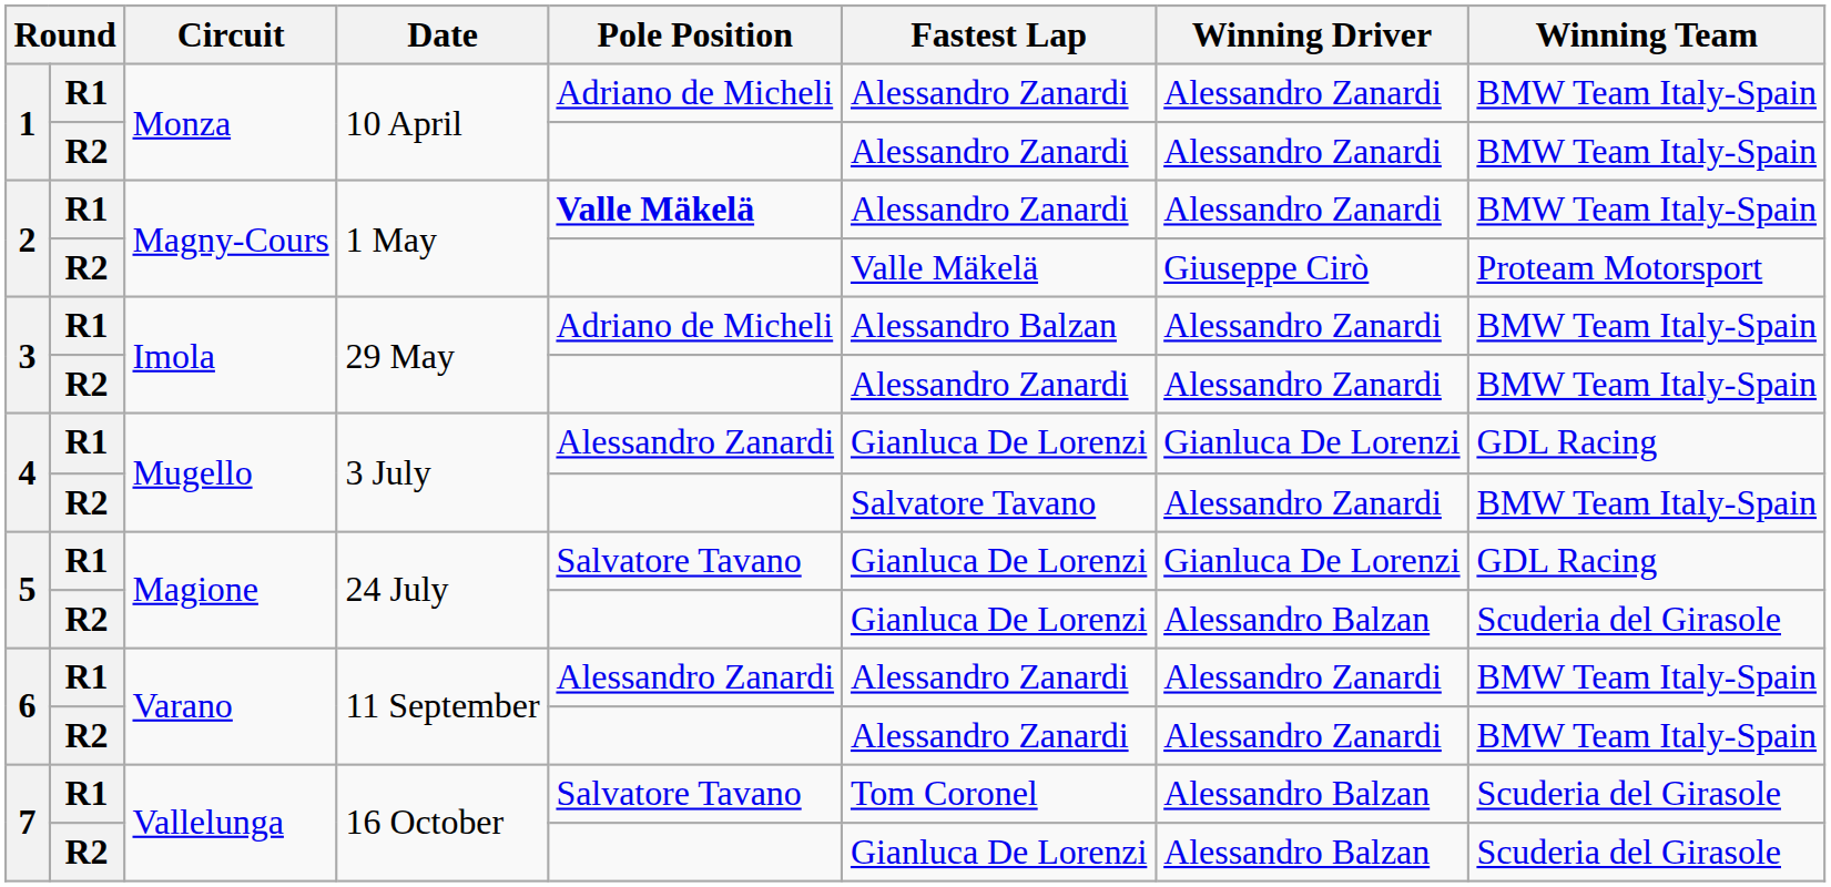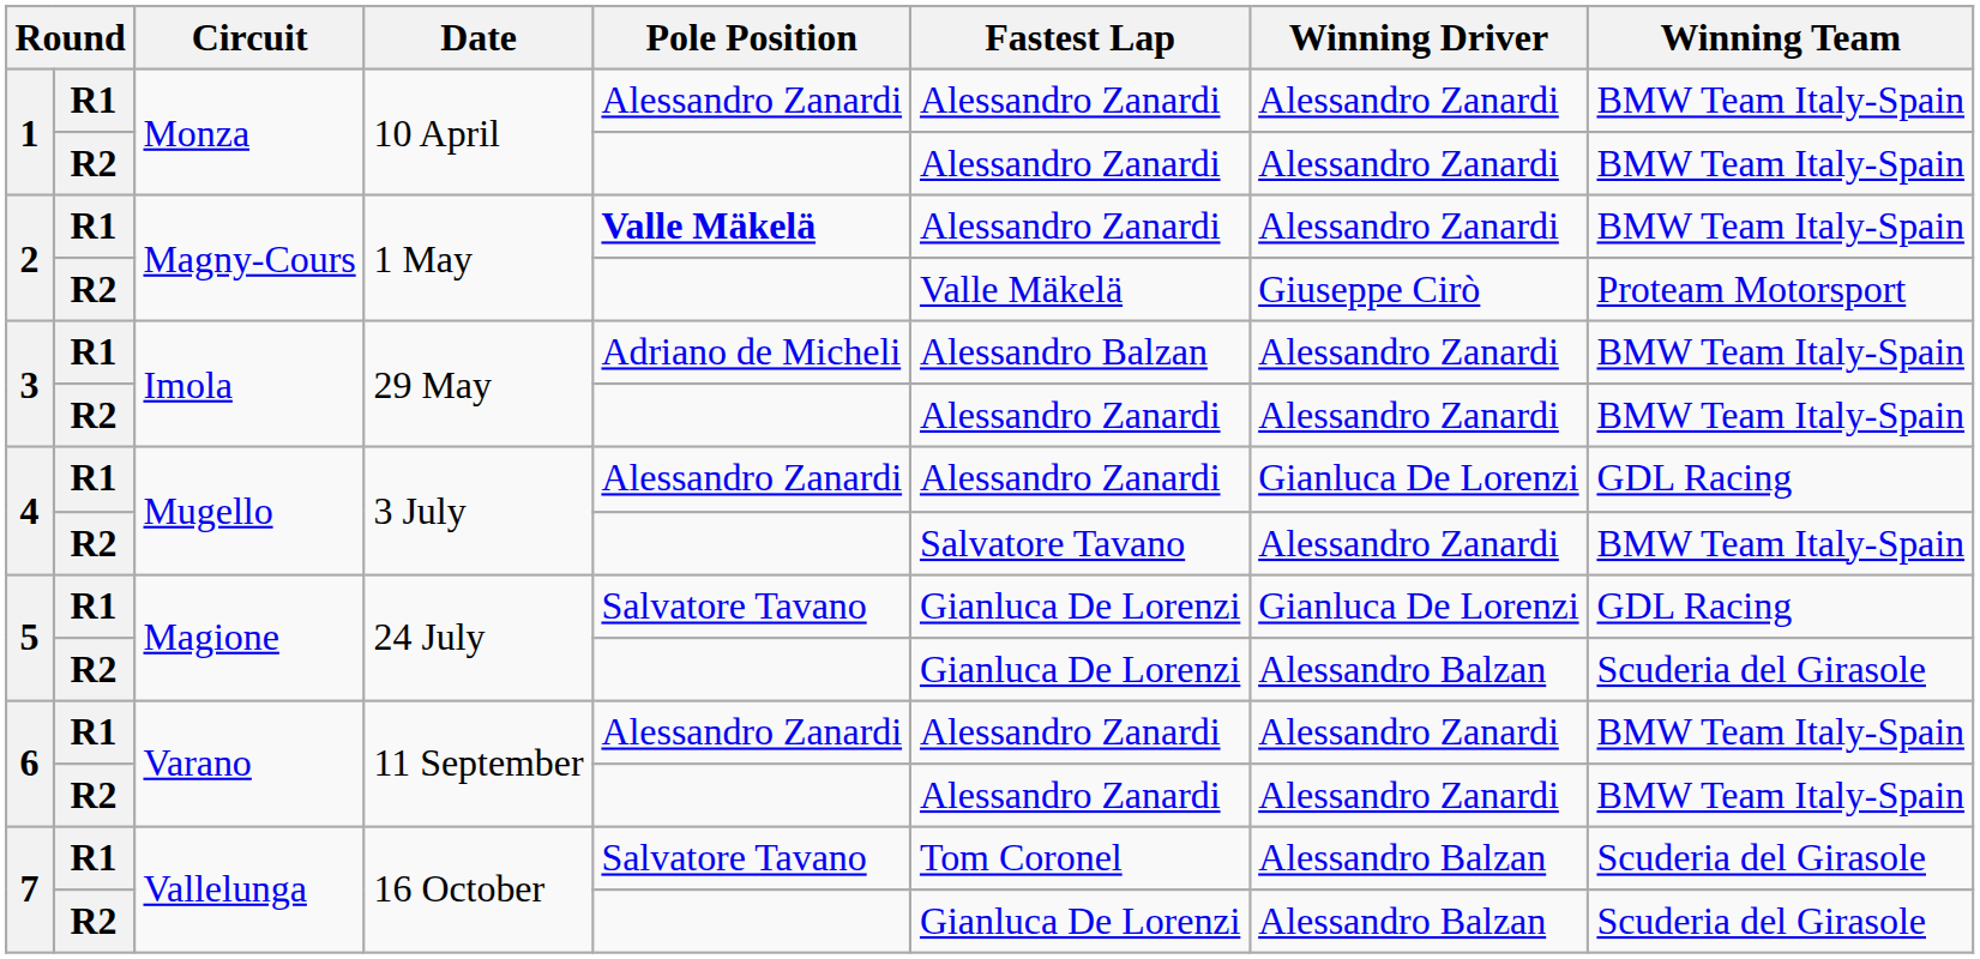1 / R1 | Pole Position: Adriano de Micheli -> Alessandro Zanardi
4 / R1 | Fastest Lap: Gianluca De Lorenzi -> Alessandro Zanardi
